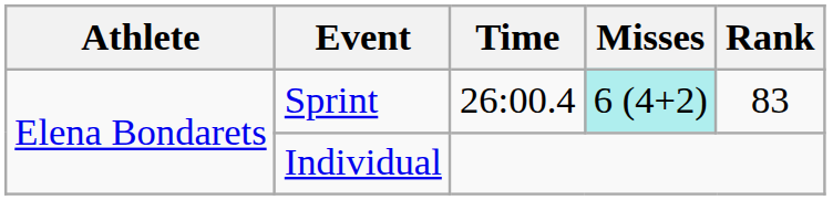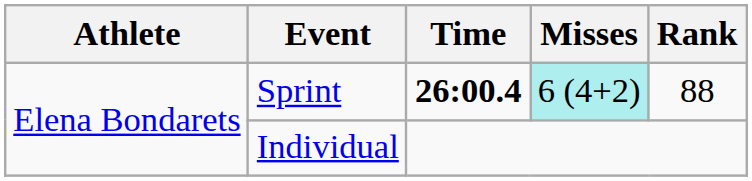Sprint | Time: normal -> bold
Sprint | Rank: 83 -> 88
